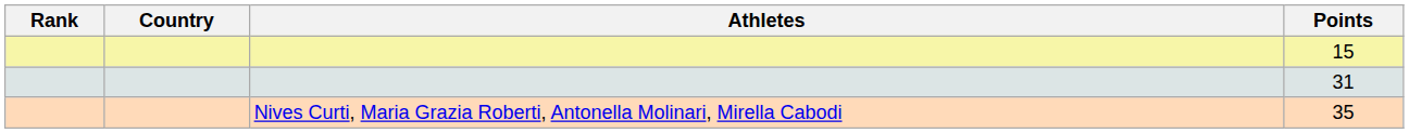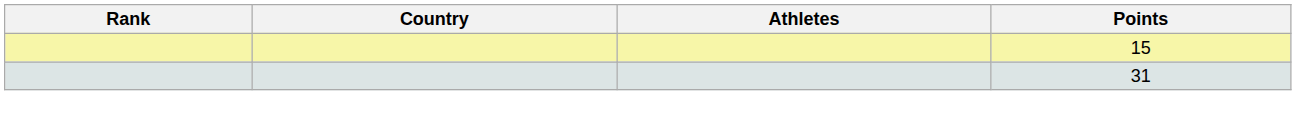- row: Nives Curti, Maria Grazia Roberti, Antonella Molinari, Mirella Cabodi | 35
